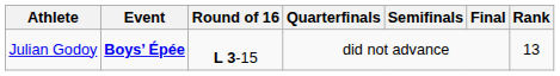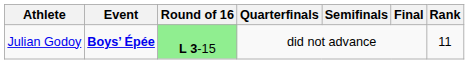Julian Godoy | Round of 16: no background -> lightgreen background
Julian Godoy | Rank: 13 -> 11
